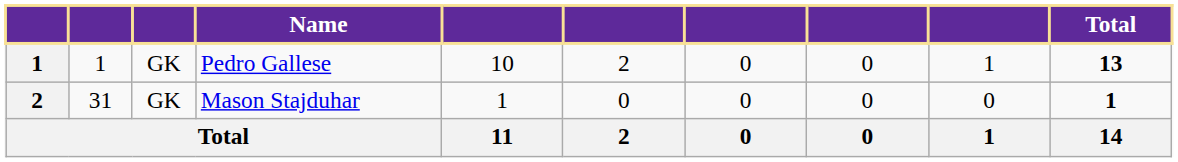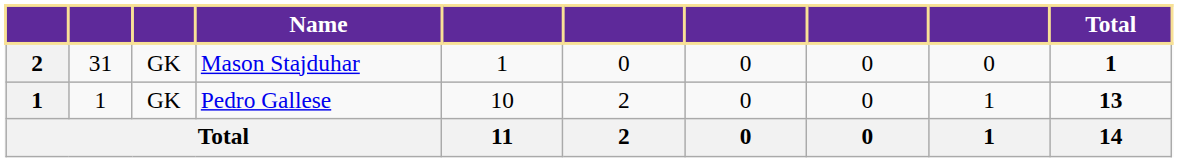rows swapped: Pedro Gallese <-> Mason Stajduhar
